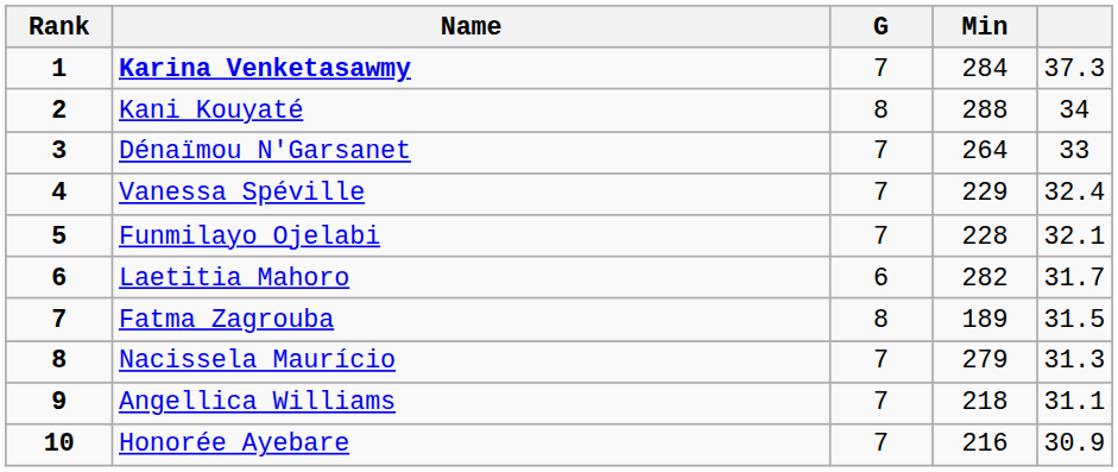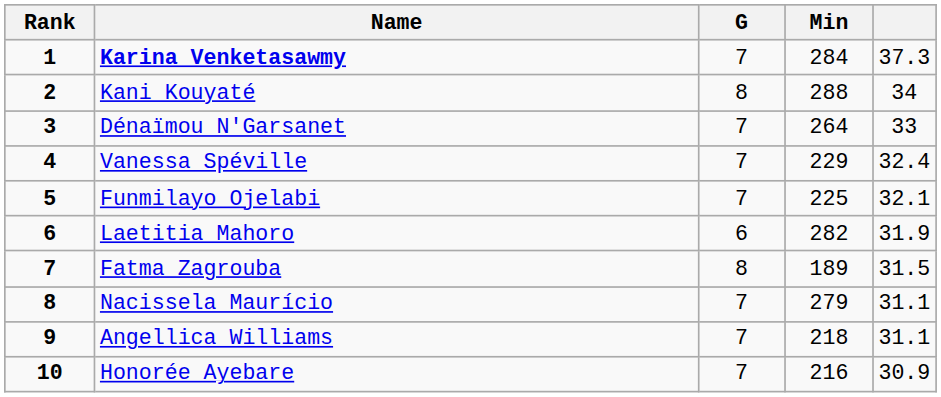Funmilayo Ojelabi | Min: 228 -> 225
Laetitia Mahoro | column 5: 31.7 -> 31.9
Nacissela Maurício | column 5: 31.3 -> 31.1
